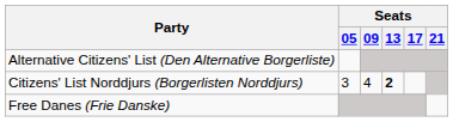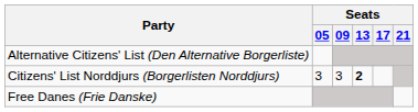Citizens' List Norddjurs (Borgerlisten Norddjurs) | Seats / 09: 4 -> 3
